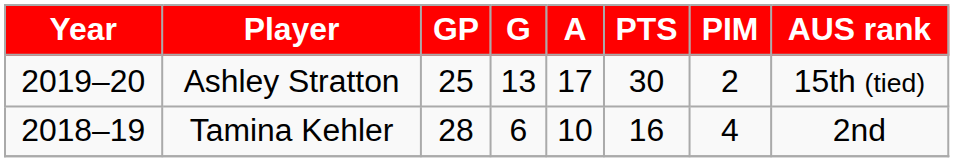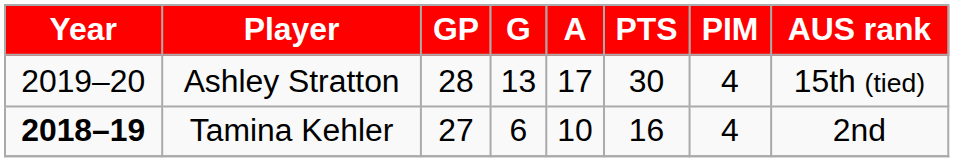Ashley Stratton | GP: 25 -> 28
Ashley Stratton | PIM: 2 -> 4
Tamina Kehler | Year: normal -> bold
Tamina Kehler | GP: 28 -> 27
